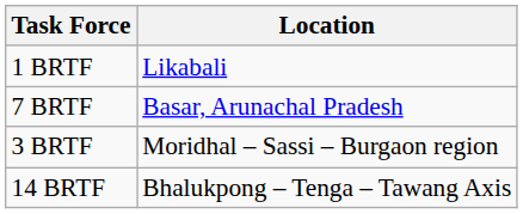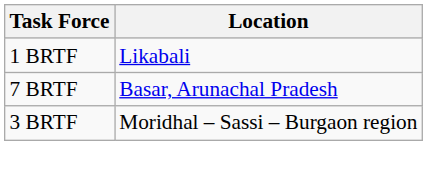- row: 14 BRTF | Bhalukpong – Tenga – Tawang Axis
